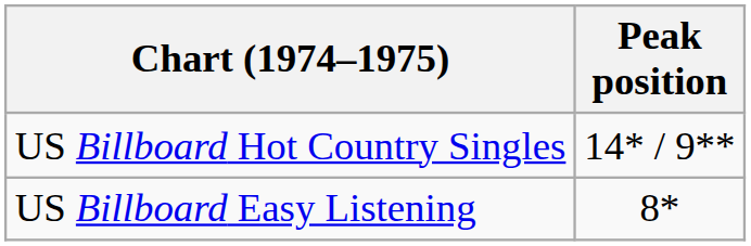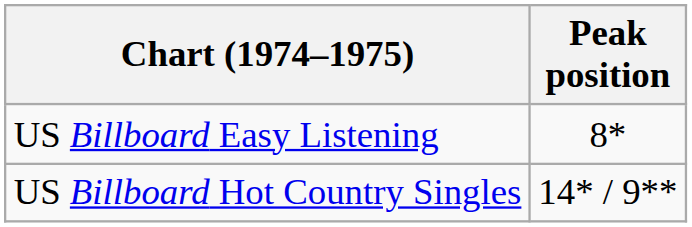rows swapped: US Billboard Easy Listening <-> US Billboard Hot Country Singles
